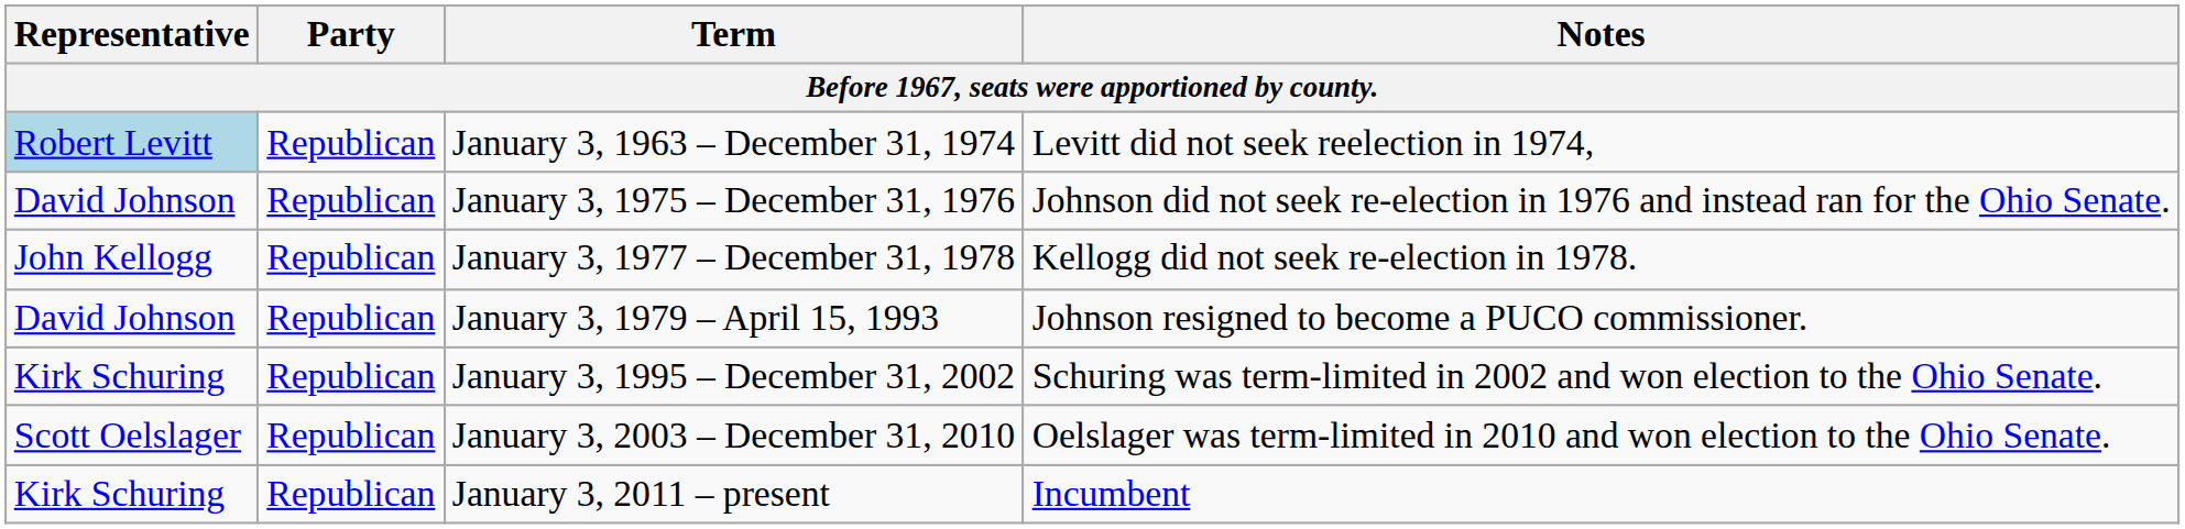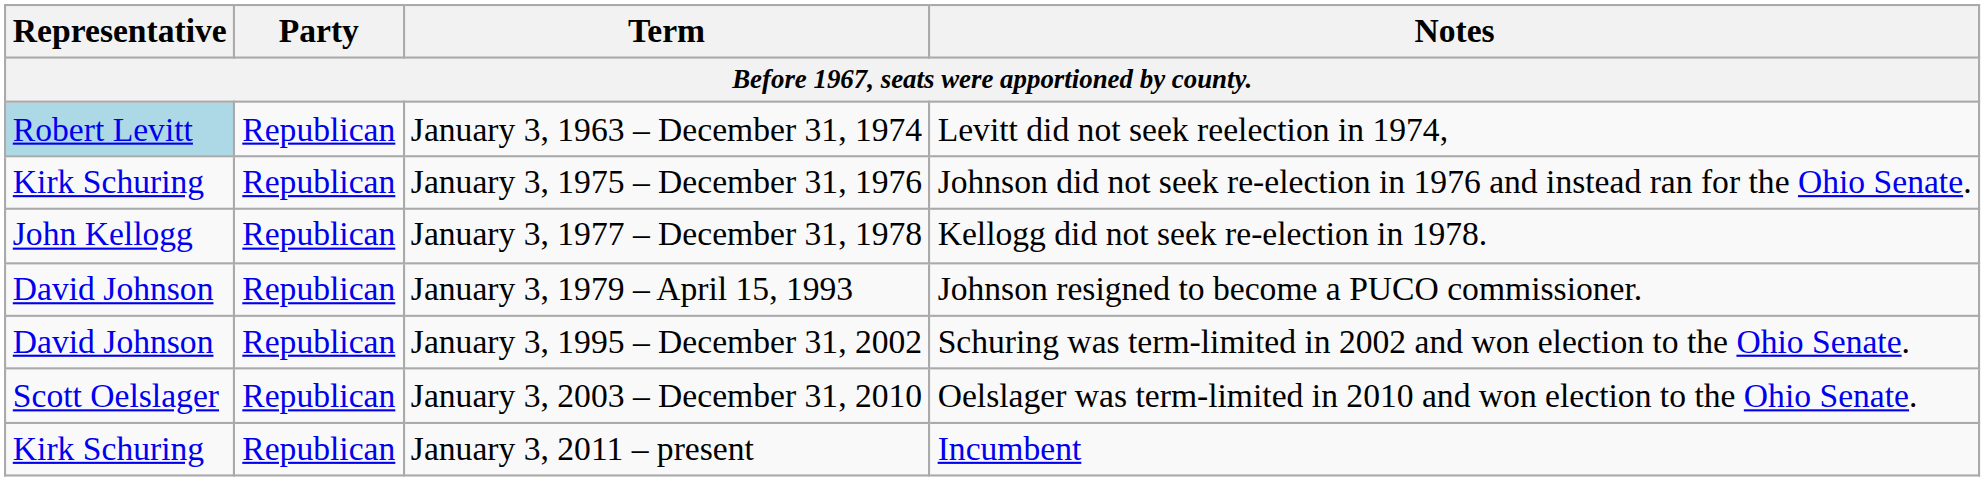January 3, 1975 – December 31, 1976 | Representative: David Johnson -> Kirk Schuring
January 3, 1995 – December 31, 2002 | Representative: Kirk Schuring -> David Johnson
